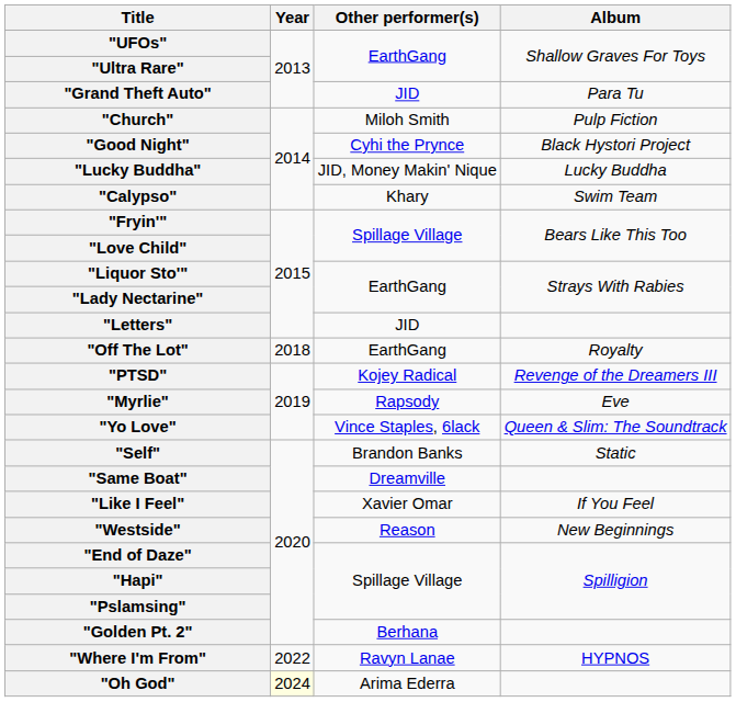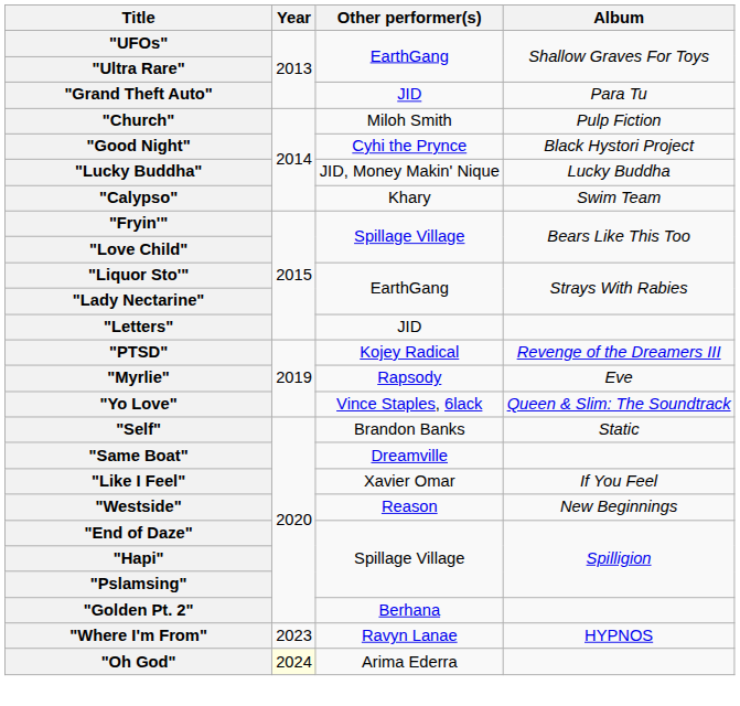- row: "Off The Lot" | 2018 | EarthGang | Royalty
"Where I'm From" | Year: 2022 -> 2023
